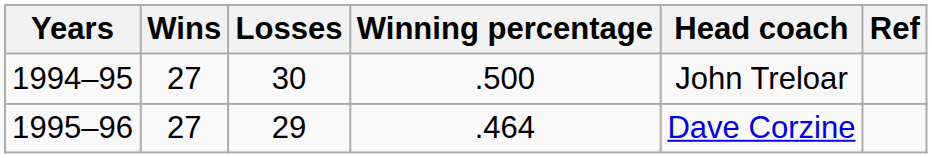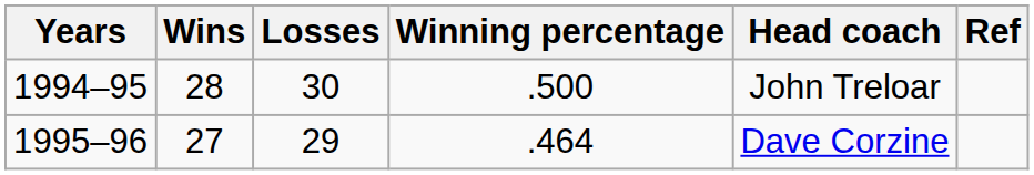1994–95 | Wins: 27 -> 28
